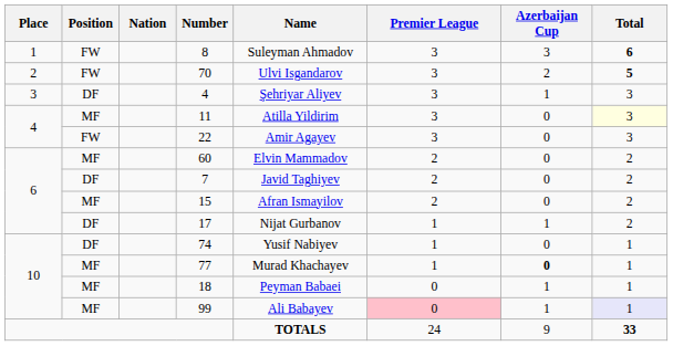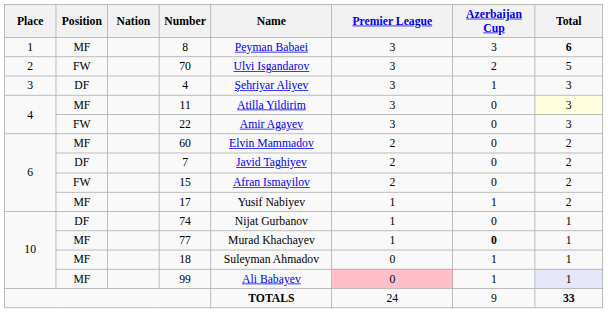8 | Position: FW -> MF
8 | Name: Suleyman Ahmadov -> Peyman Babaei
70 | Total: bold -> normal
15 | Position: MF -> FW
17 | Position: DF -> MF
17 | Name: Nijat Gurbanov -> Yusif Nabiyev
74 | Name: Yusif Nabiyev -> Nijat Gurbanov
18 | Name: Peyman Babaei -> Suleyman Ahmadov
